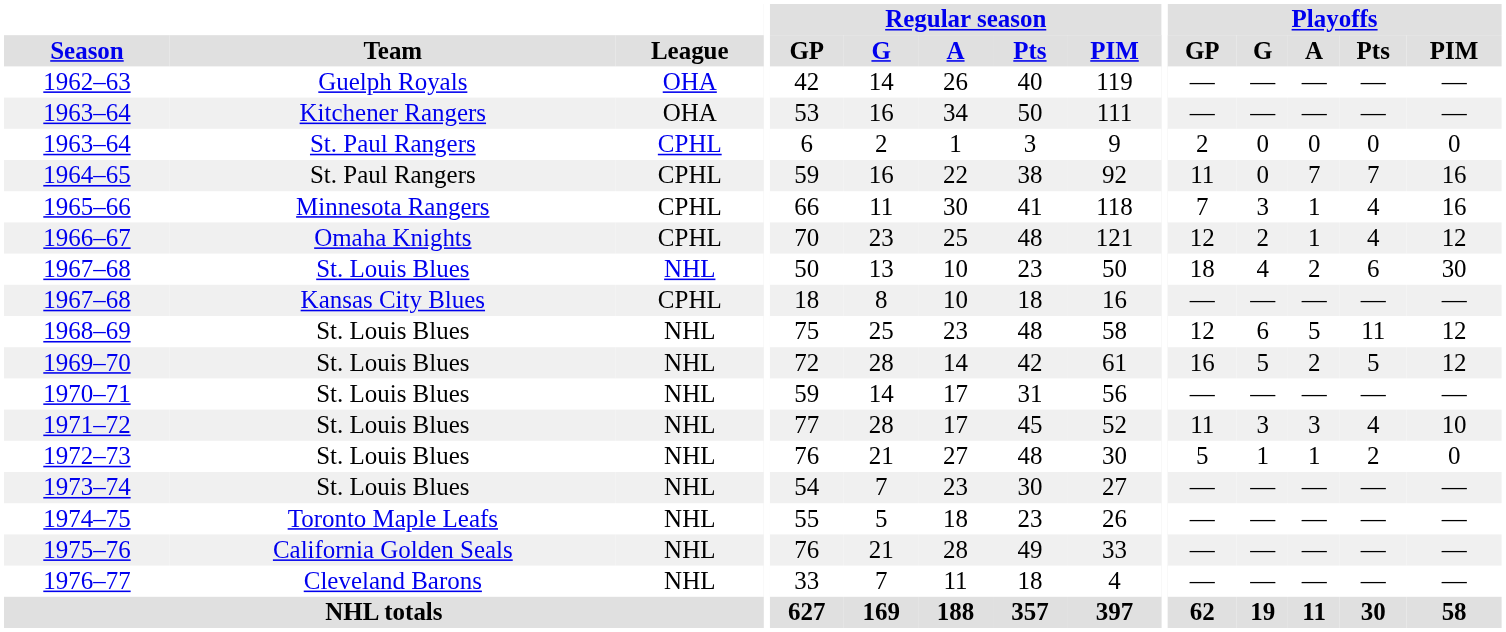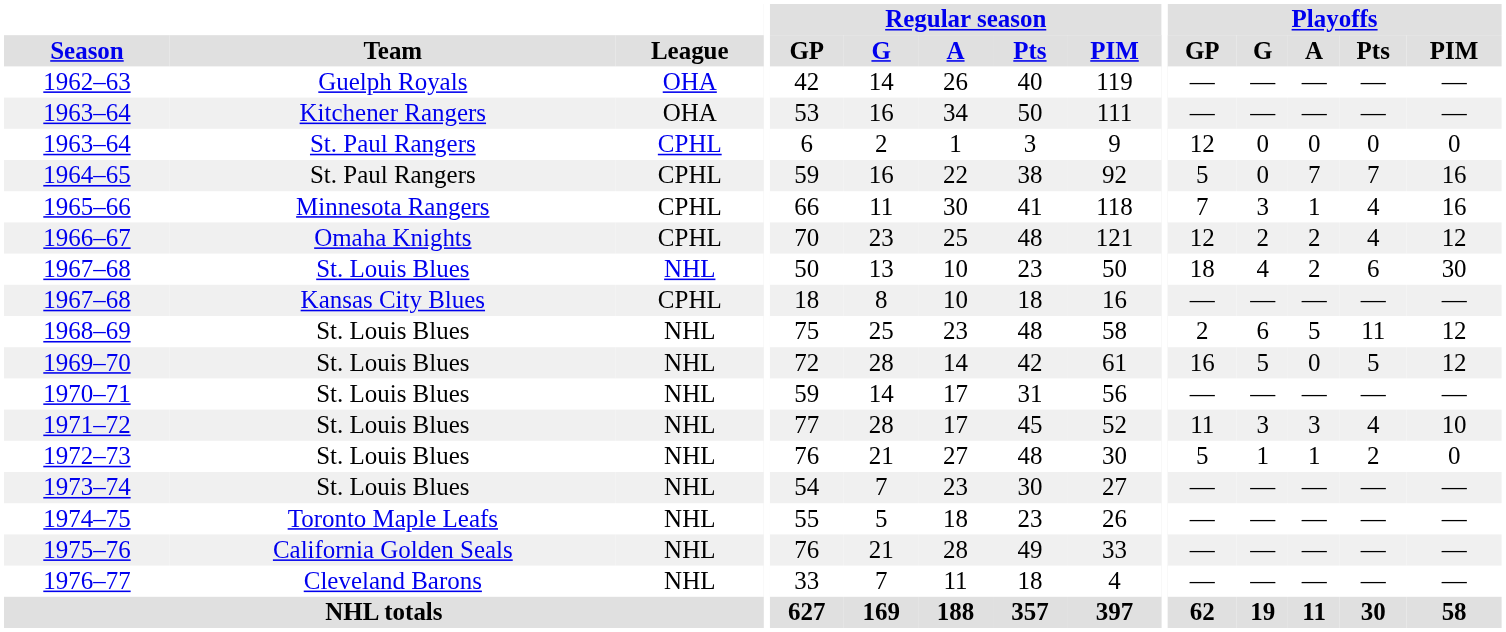1963–64 / St. Paul Rangers | Playoffs / GP: 2 -> 12
1964–65 | Playoffs / GP: 11 -> 5
1966–67 | Playoffs / A: 1 -> 2
1968–69 | Playoffs / GP: 12 -> 2
1969–70 | Playoffs / A: 2 -> 0
